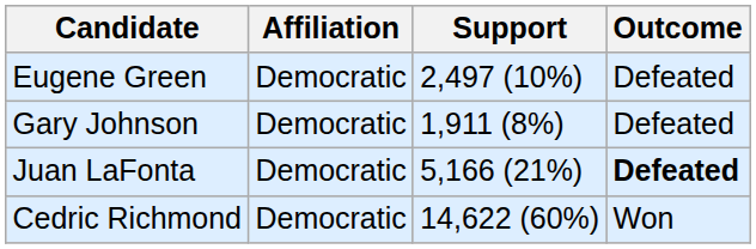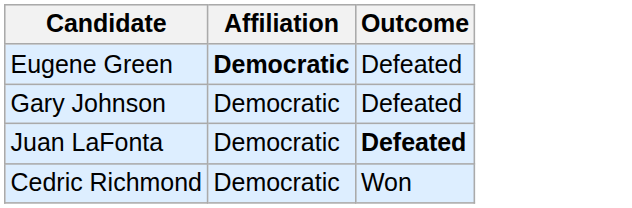- column: Support | 2,497 (10%) | 1,911 (8%) | 5,166 (21%) | 14,622 (60%)
Eugene Green | Affiliation: normal -> bold
